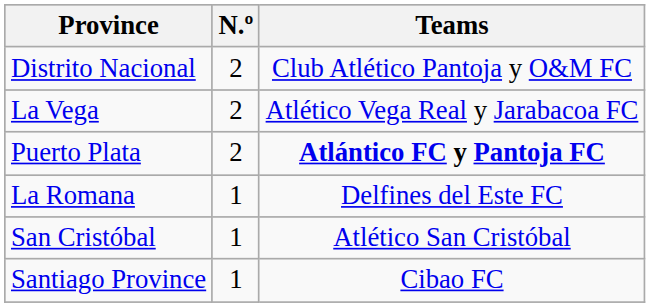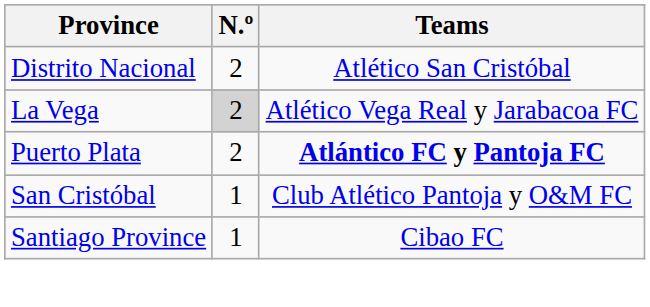Distrito Nacional | Teams: Club Atlético Pantoja y O&M FC -> Atlético San Cristóbal
La Vega | N.º: no background -> lightgrey background
- row: La Romana | 1 | Delfines del Este FC
San Cristóbal | Teams: Atlético San Cristóbal -> Club Atlético Pantoja y O&M FC
